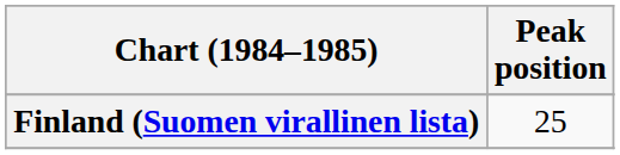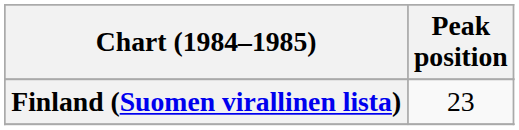Finland (Suomen virallinen lista) | Peak position: 25 -> 23
